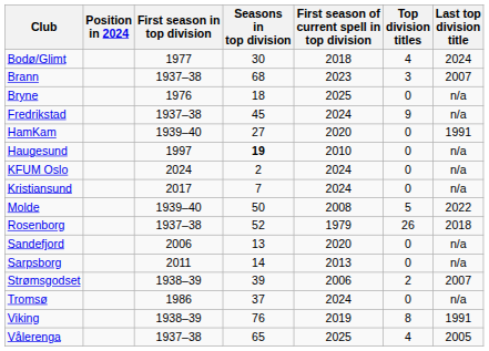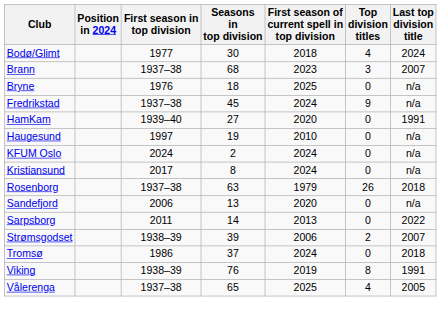Haugesund | Seasons in top division: bold -> normal
Kristiansund | Seasons in top division: 7 -> 8
- row: Molde | 1939–40 | 50 | 2008 | 5 | 2022
Rosenborg | Seasons in top division: 52 -> 63
Sarpsborg | Last top division title: n/a -> 2022
Tromsø | Last top division title: n/a -> 2018
